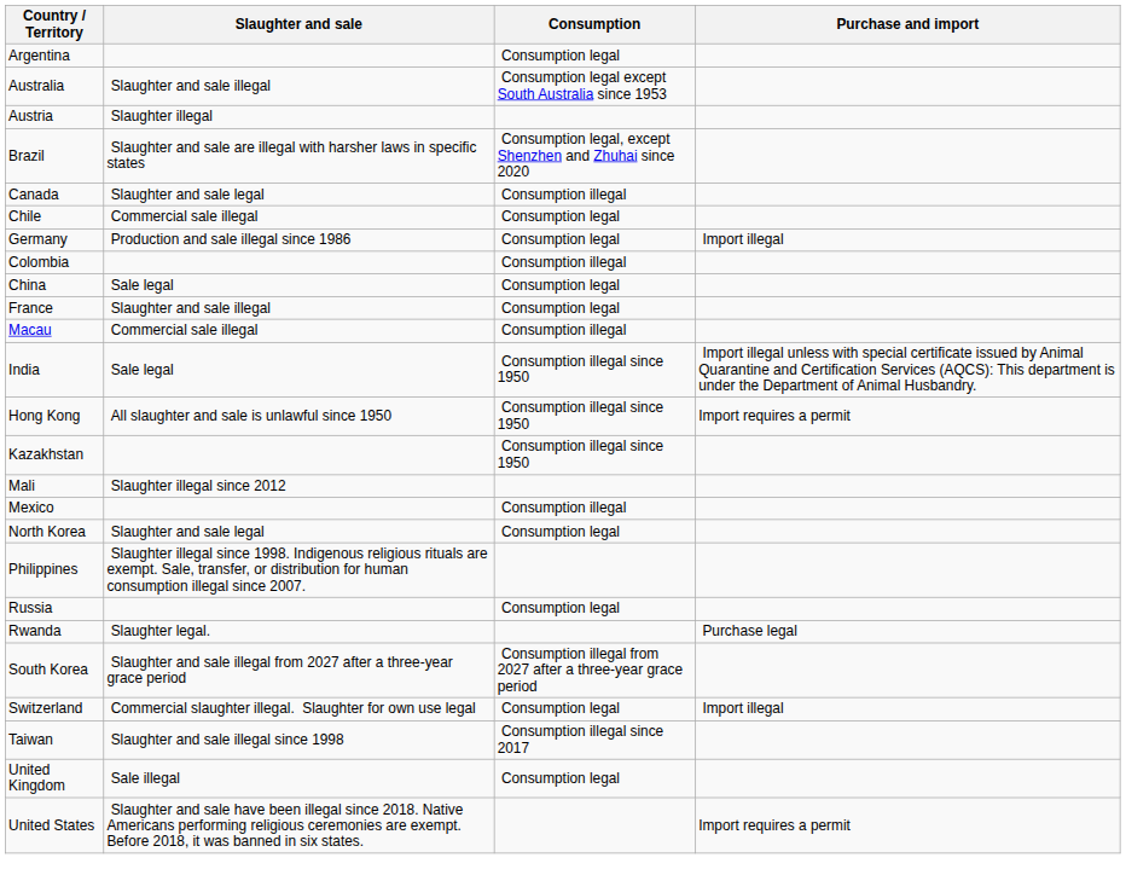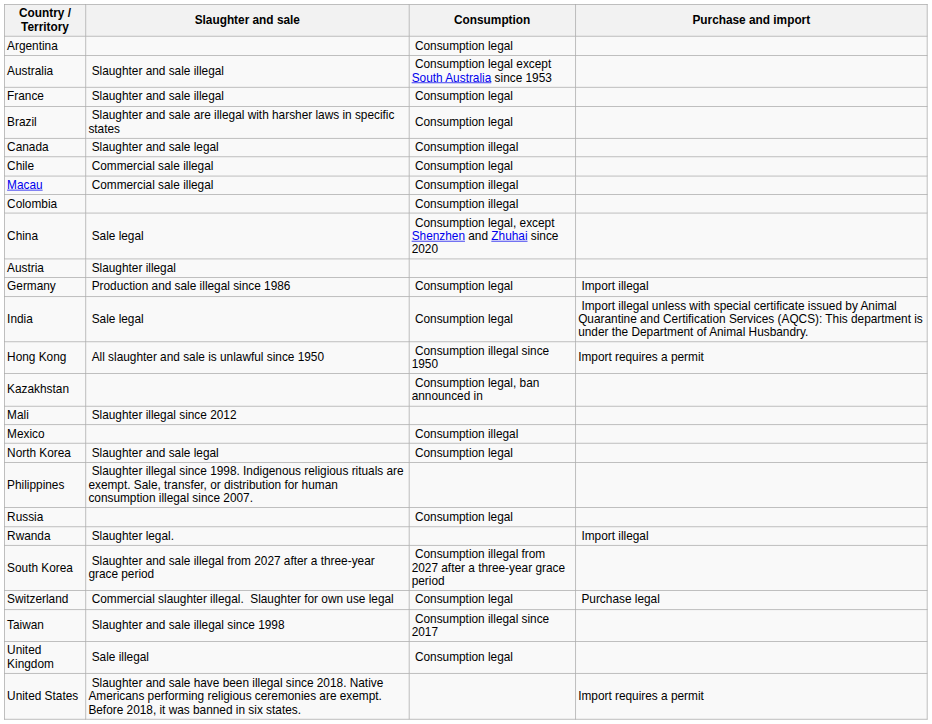rows swapped: Austria <-> France
Brazil | Consumption: Consumption legal, except Shenzhen and Zhuhai since 2020 -> Consumption legal
rows swapped: Macau <-> Germany
China | Consumption: Consumption legal -> Consumption legal, except Shenzhen and Zhuhai since 2020
India | Consumption: Consumption illegal since 1950 -> Consumption legal
Kazakhstan | Consumption: Consumption illegal since 1950 -> Consumption legal, ban announced in
Rwanda | Purchase and import: Purchase legal -> Import illegal
Switzerland | Purchase and import: Import illegal -> Purchase legal
